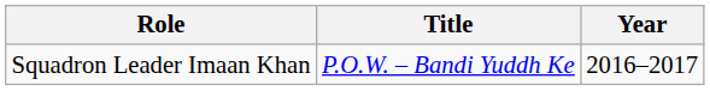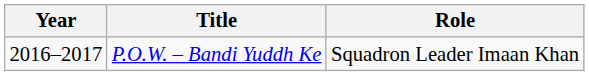columns swapped: Year <-> Role
